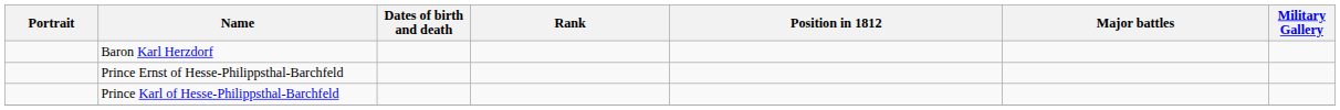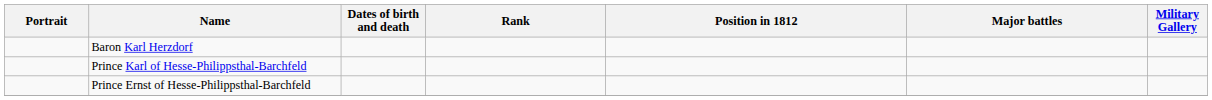rows swapped: Prince Karl of Hesse-Philippsthal-Barchfeld <-> Prince Ernst of Hesse-Philippsthal-Barchfeld
